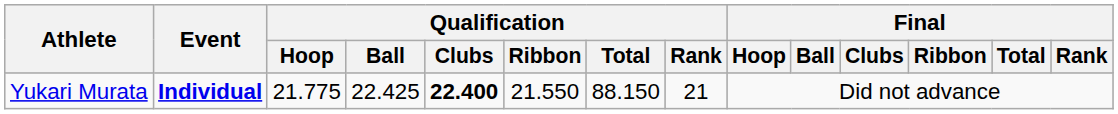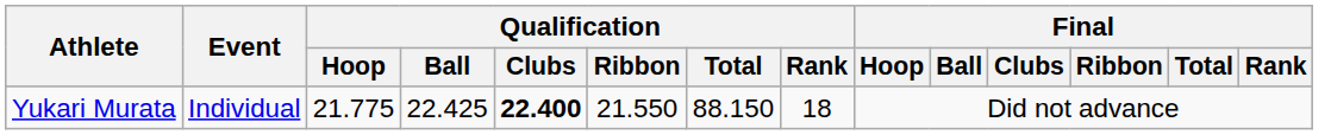Yukari Murata | Event: bold -> normal
Yukari Murata | Qualification / Rank: 21 -> 18
